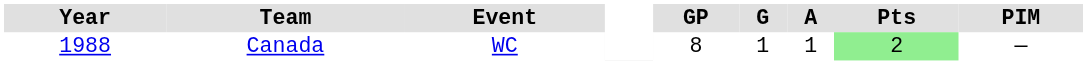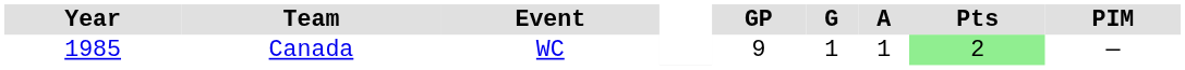Canada | Year: 1988 -> 1985
Canada | GP: 8 -> 9
